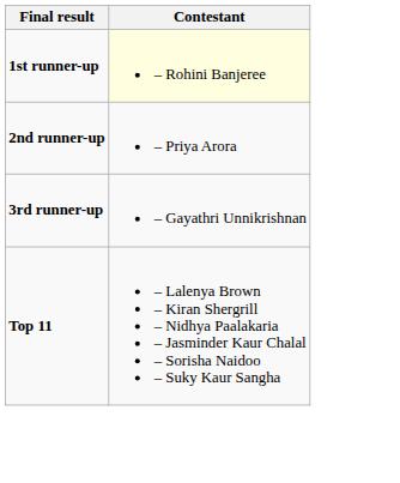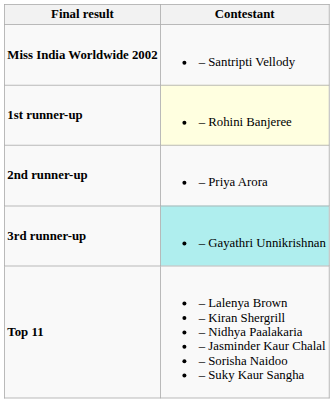+ row: Miss India Worldwide 2002 | – Santripti Vellody
3rd runner-up | Contestant: no background -> paleturquoise background
